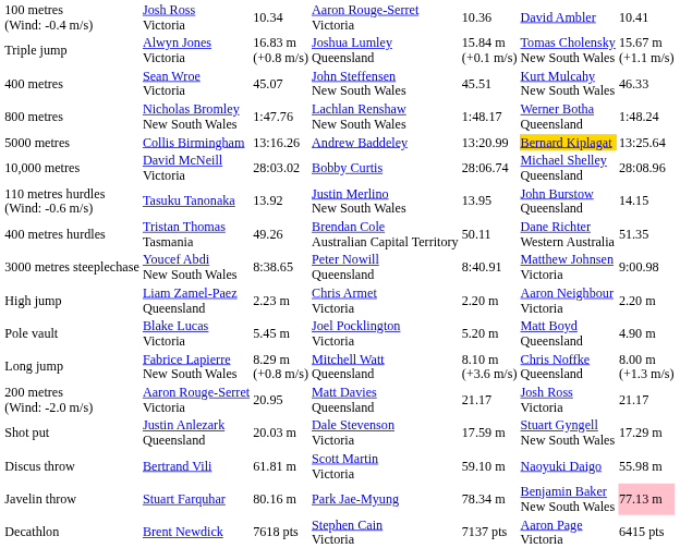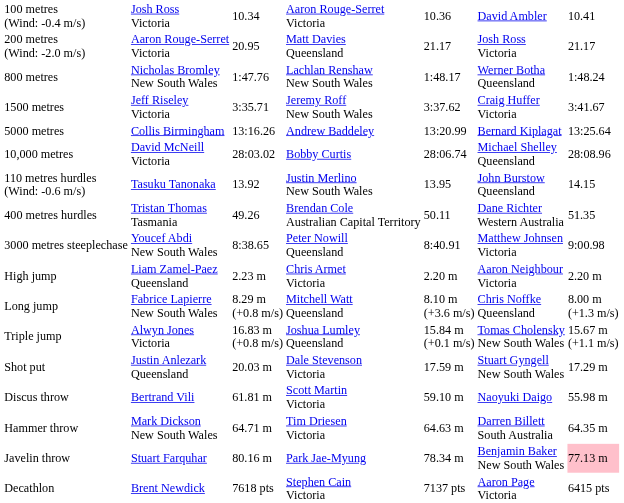rows swapped: 200 metres (Wind: -2.0 m/s) <-> Triple jump
- row: 400 metres | Sean Wroe Victoria | 45.07 | John Steffensen New South Wales | 45.51 | Kurt Mulcahy New South Wales | 46.33
+ row: 1500 metres | Jeff Riseley Victoria | 3:35.71 | Jeremy Roff New South Wales | 3:37.62 | Craig Huffer Victoria | 3:41.67
5000 metres | column 6: gold background -> no background
- row: Pole vault | Blake Lucas Victoria | 5.45 m | Joel Pocklington Victoria | 5.20 m | Matt Boyd Queensland | 4.90 m
+ row: Hammer throw | Mark Dickson New South Wales | 64.71 m | Tim Driesen Victoria | 64.63 m | Darren Billett South Australia | 64.35 m
